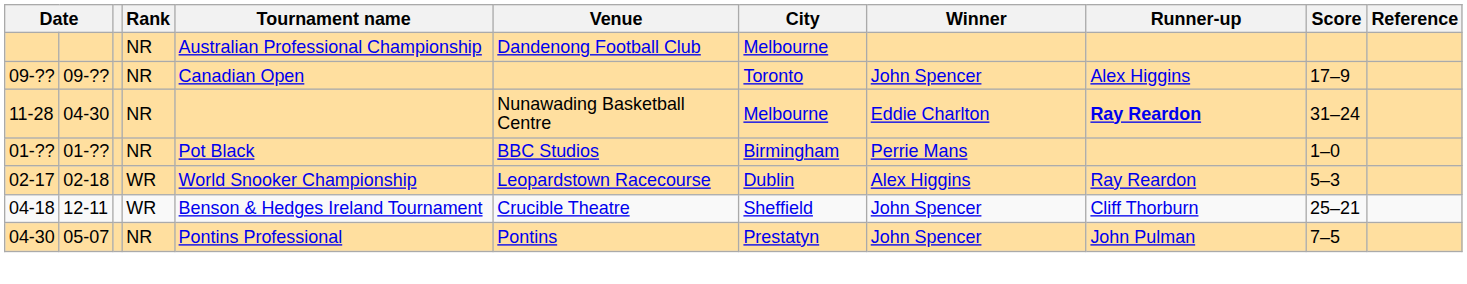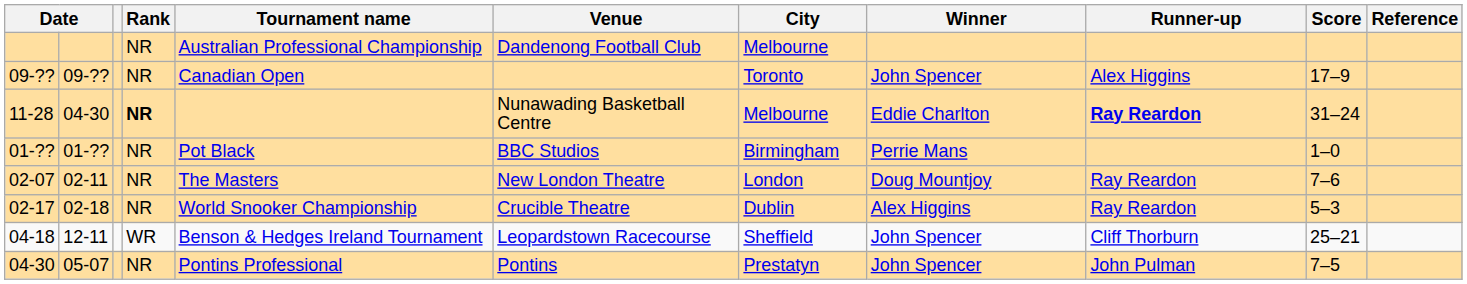11-28 | Rank: normal -> bold
+ row: 02-07 | 02-11 | NR | The Masters | New London Theatre | London | Doug Mountjoy | Ray Reardon | 7–6
02-17 | Rank: WR -> NR
02-17 | Venue: Leopardstown Racecourse -> Crucible Theatre
04-18 | Venue: Crucible Theatre -> Leopardstown Racecourse
